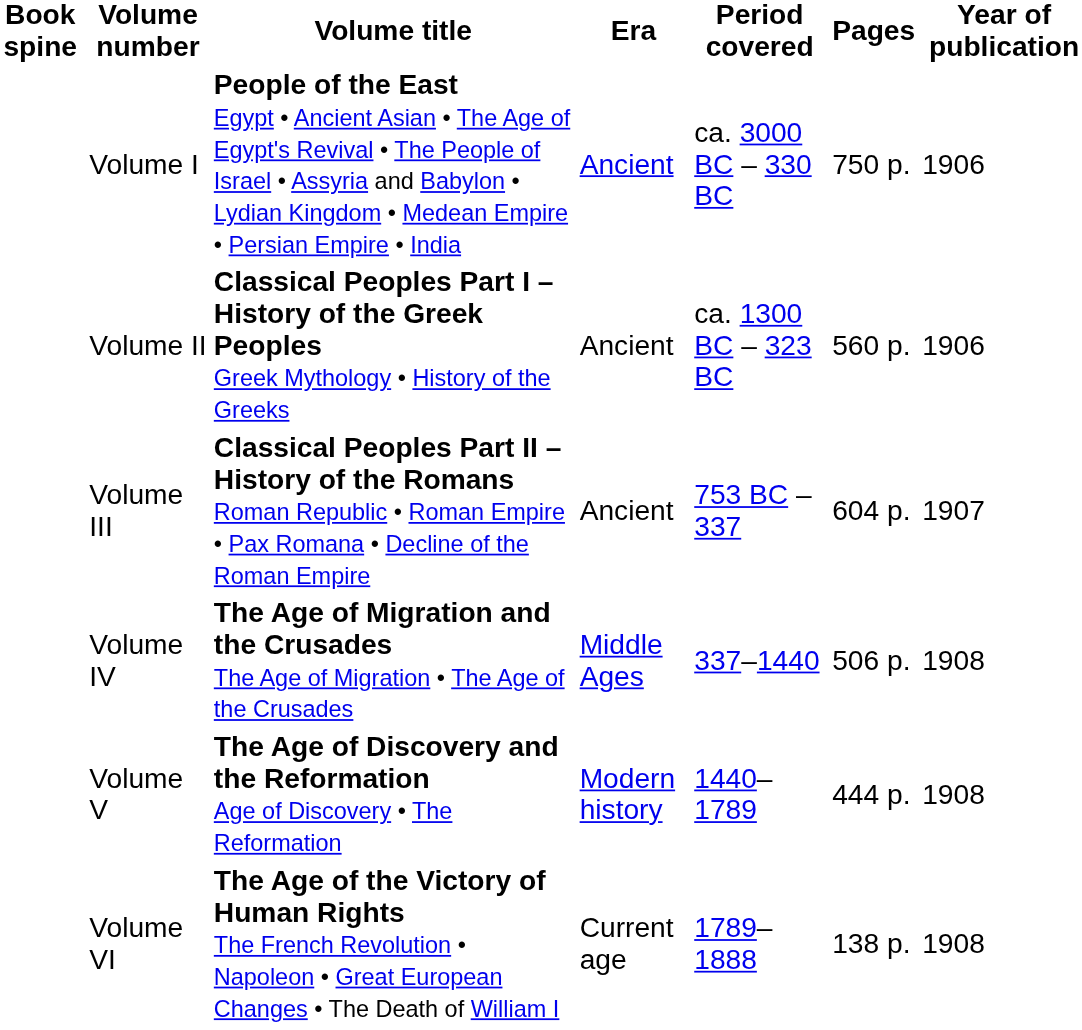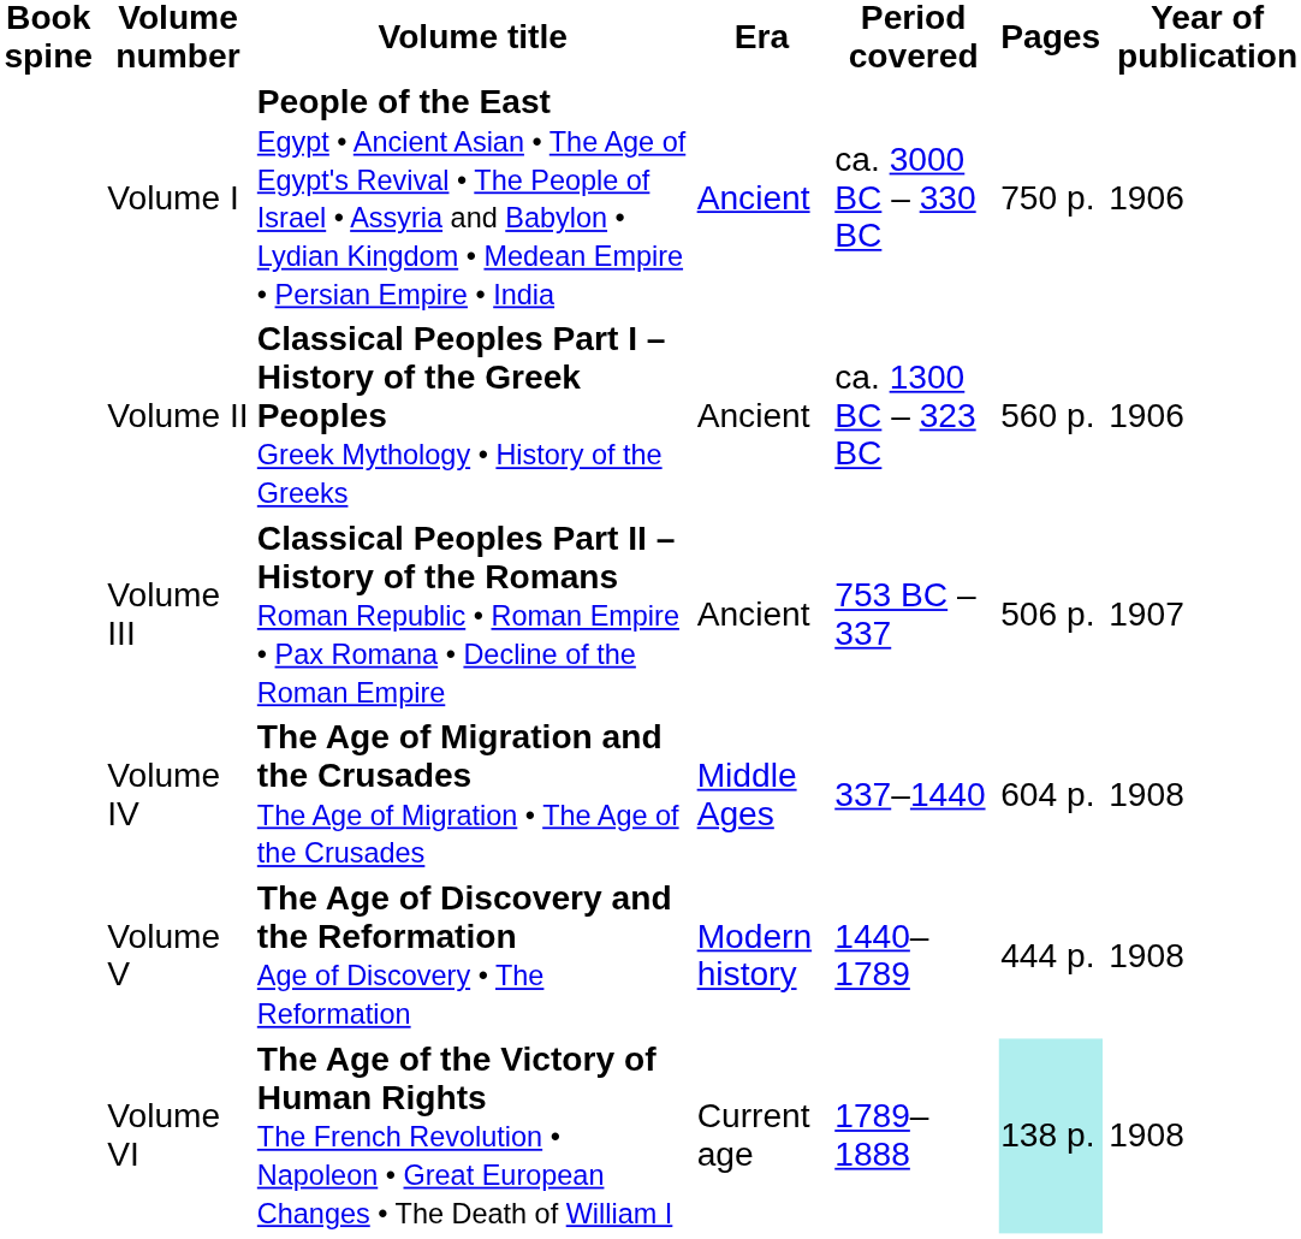Volume III | Pages: 604 p. -> 506 p.
Volume IV | Pages: 506 p. -> 604 p.
Volume VI | Pages: no background -> paleturquoise background
